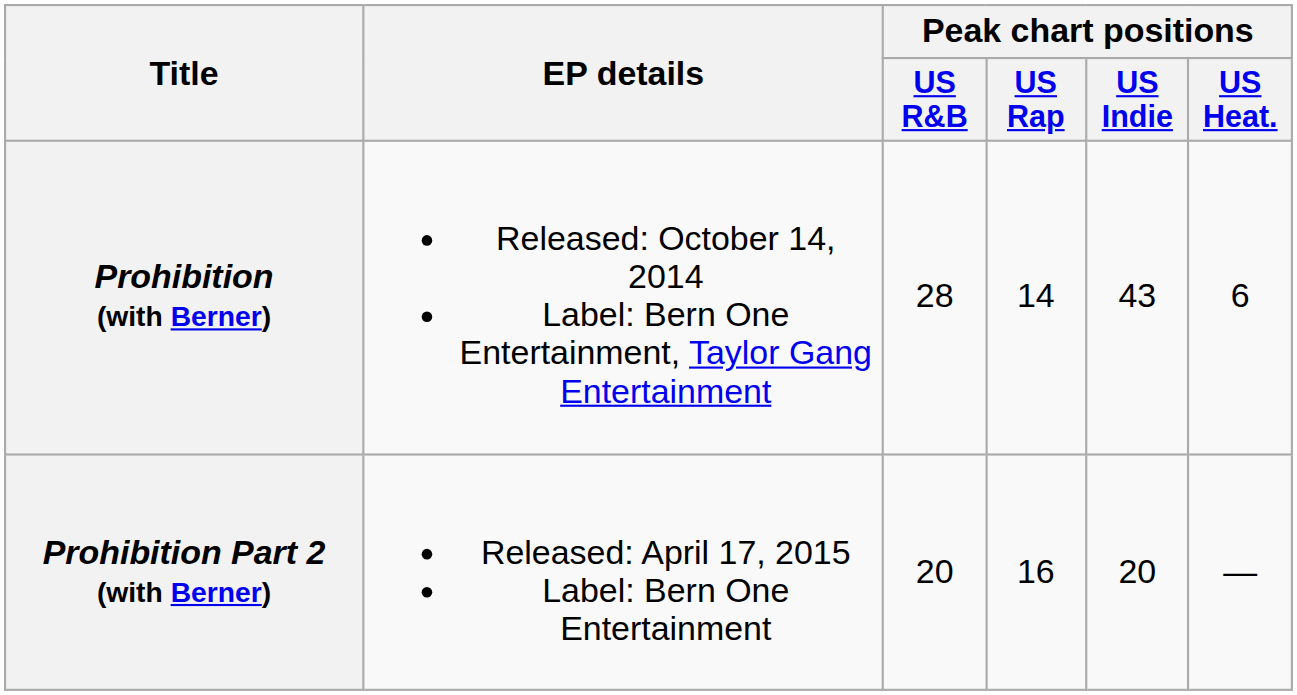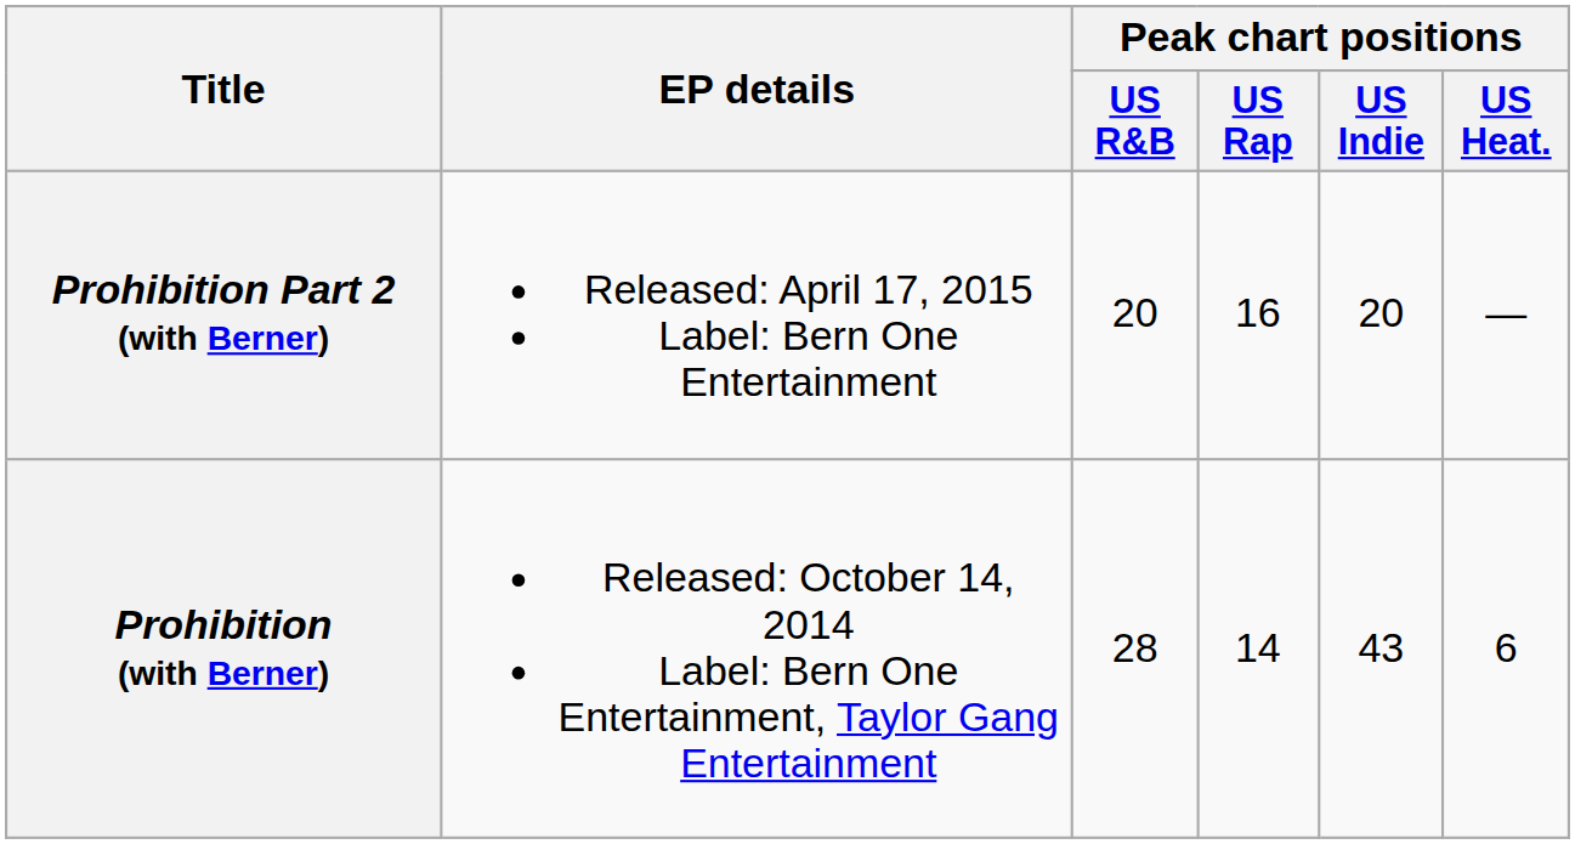rows swapped: Prohibition (with Berner) <-> Prohibition Part 2 (with Berner)
